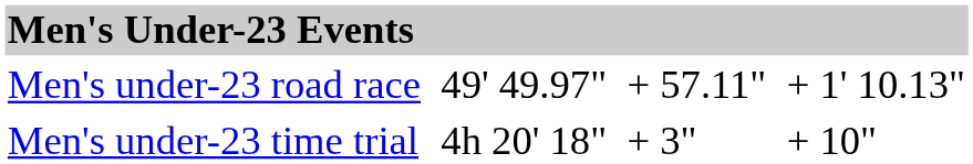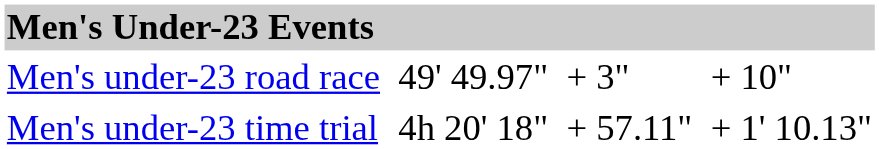Men's under-23 road race | column 5: + 57.11" -> + 3"
Men's under-23 road race | column 7: + 1' 10.13" -> + 10"
Men's under-23 time trial | column 5: + 3" -> + 57.11"
Men's under-23 time trial | column 7: + 10" -> + 1' 10.13"
